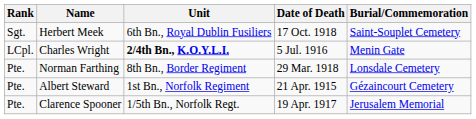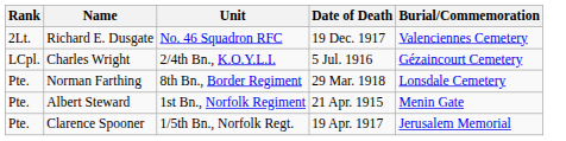+ row: 2Lt. | Richard E. Dusgate | No. 46 Squadron RFC | 19 Dec. 1917 | Valenciennes Cemetery
- row: Sgt. | Herbert Meek | 6th Bn., Royal Dublin Fusiliers | 17 Oct. 1918 | Saint-Souplet Cemetery
Charles Wright | Unit: bold -> normal
Charles Wright | Burial/Commemoration: Menin Gate -> Gézaincourt Cemetery
Albert Steward | Burial/Commemoration: Gézaincourt Cemetery -> Menin Gate
